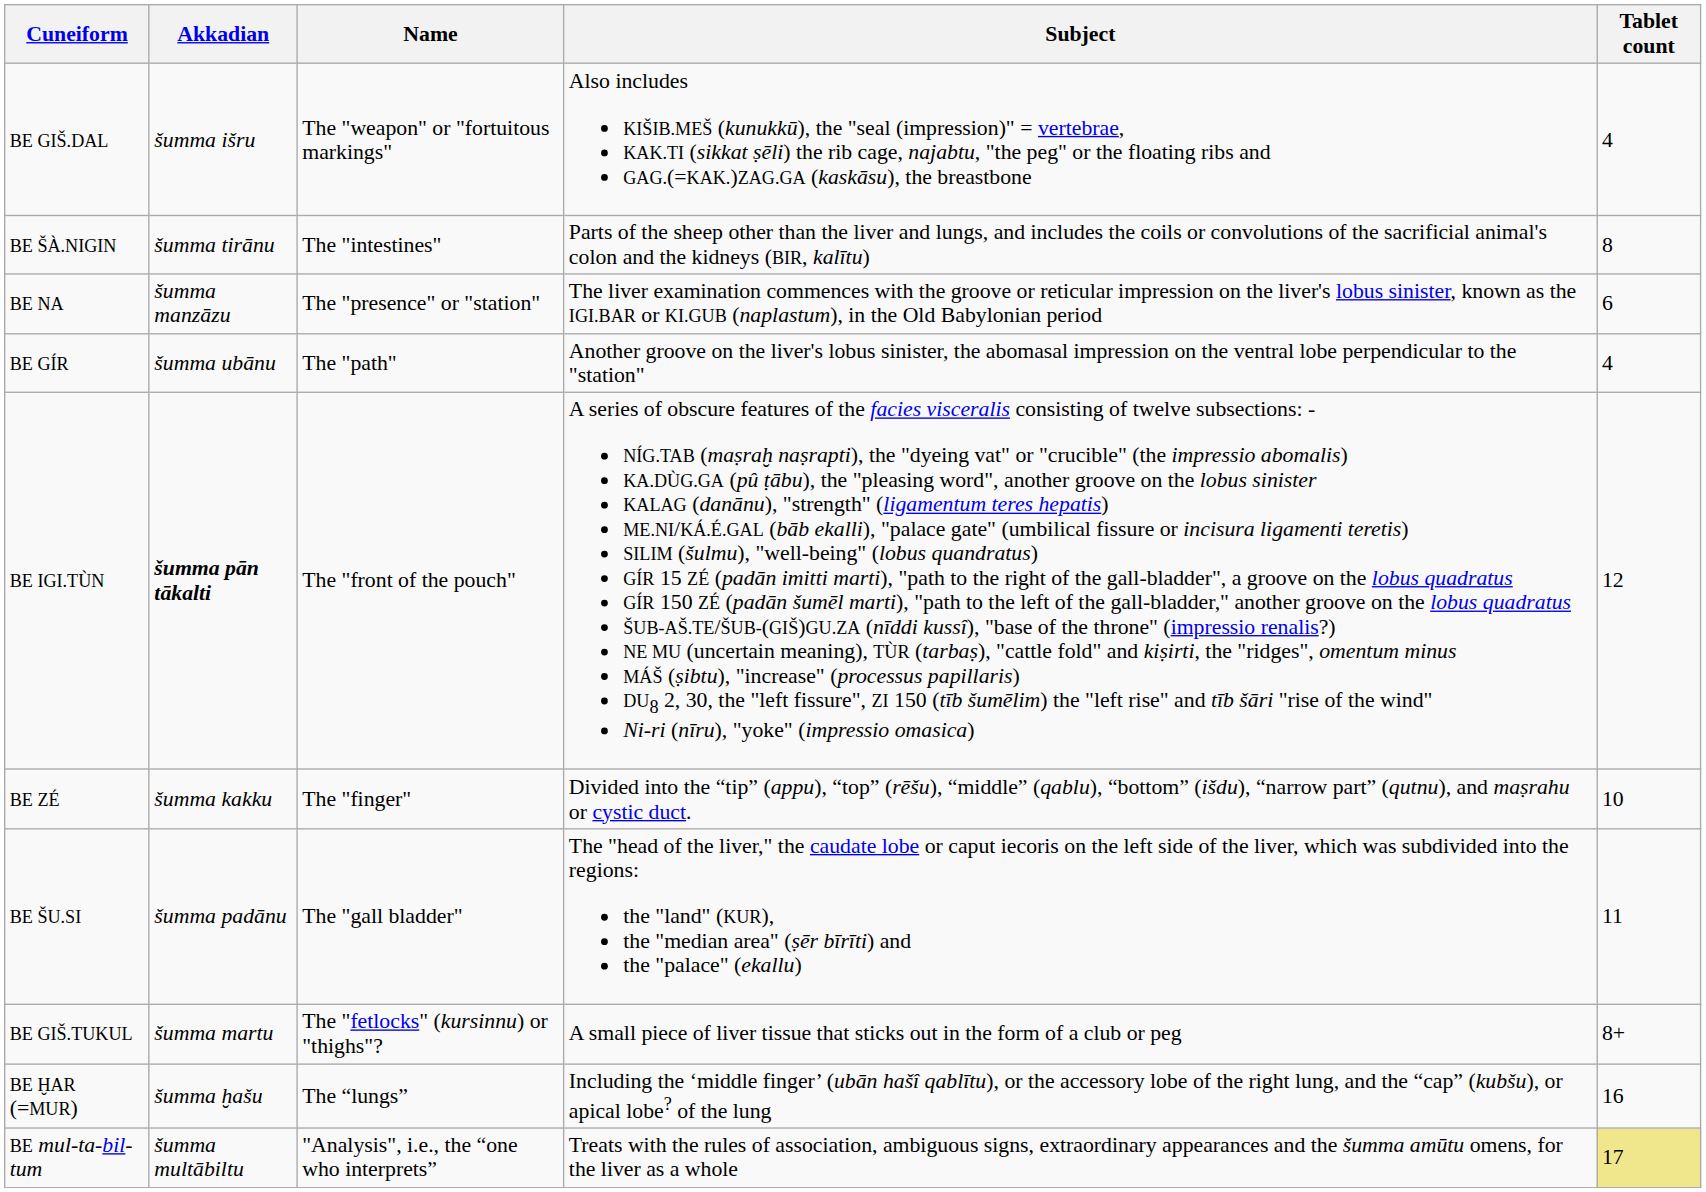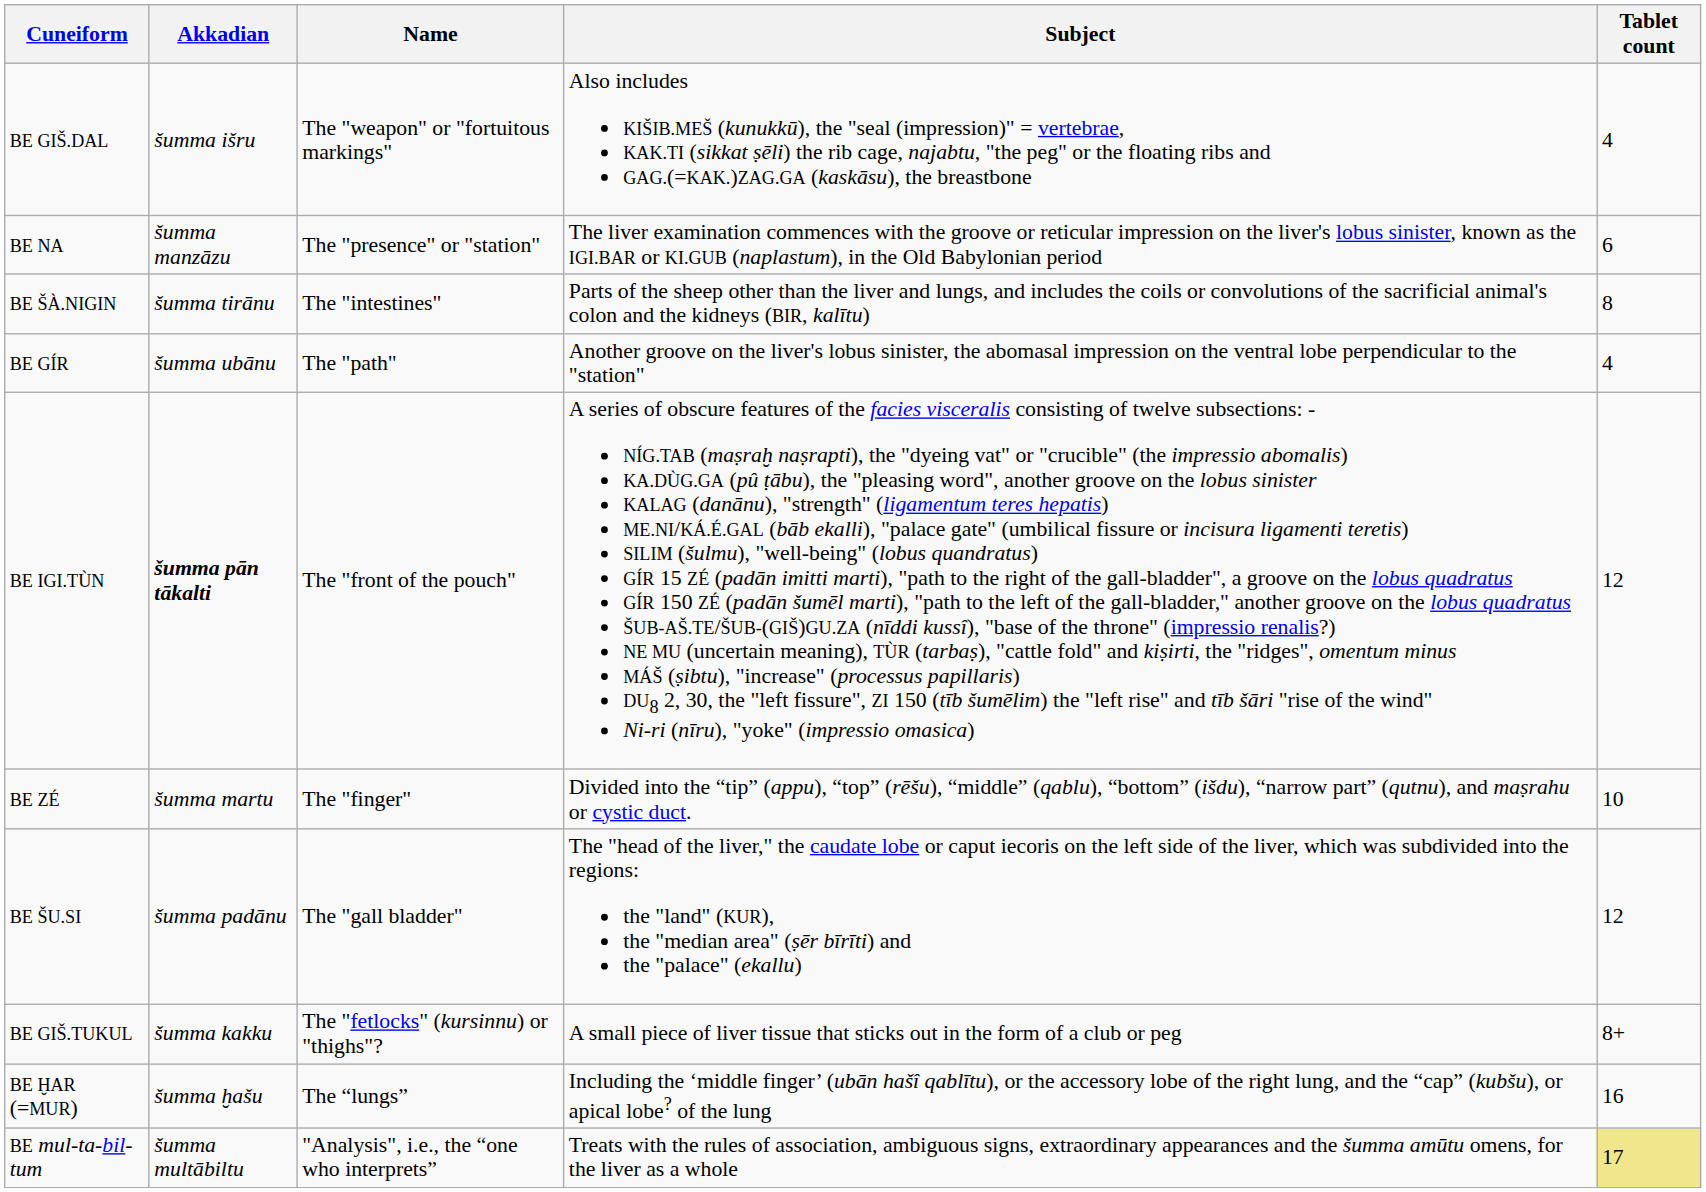rows swapped: BE ŠÀ.NIGIN <-> BE NA
BE ZÉ | Akkadian: šumma kakku -> šumma martu
BE ŠU.SI | Tablet count: 11 -> 12
BE GIŠ.TUKUL | Akkadian: šumma martu -> šumma kakku
